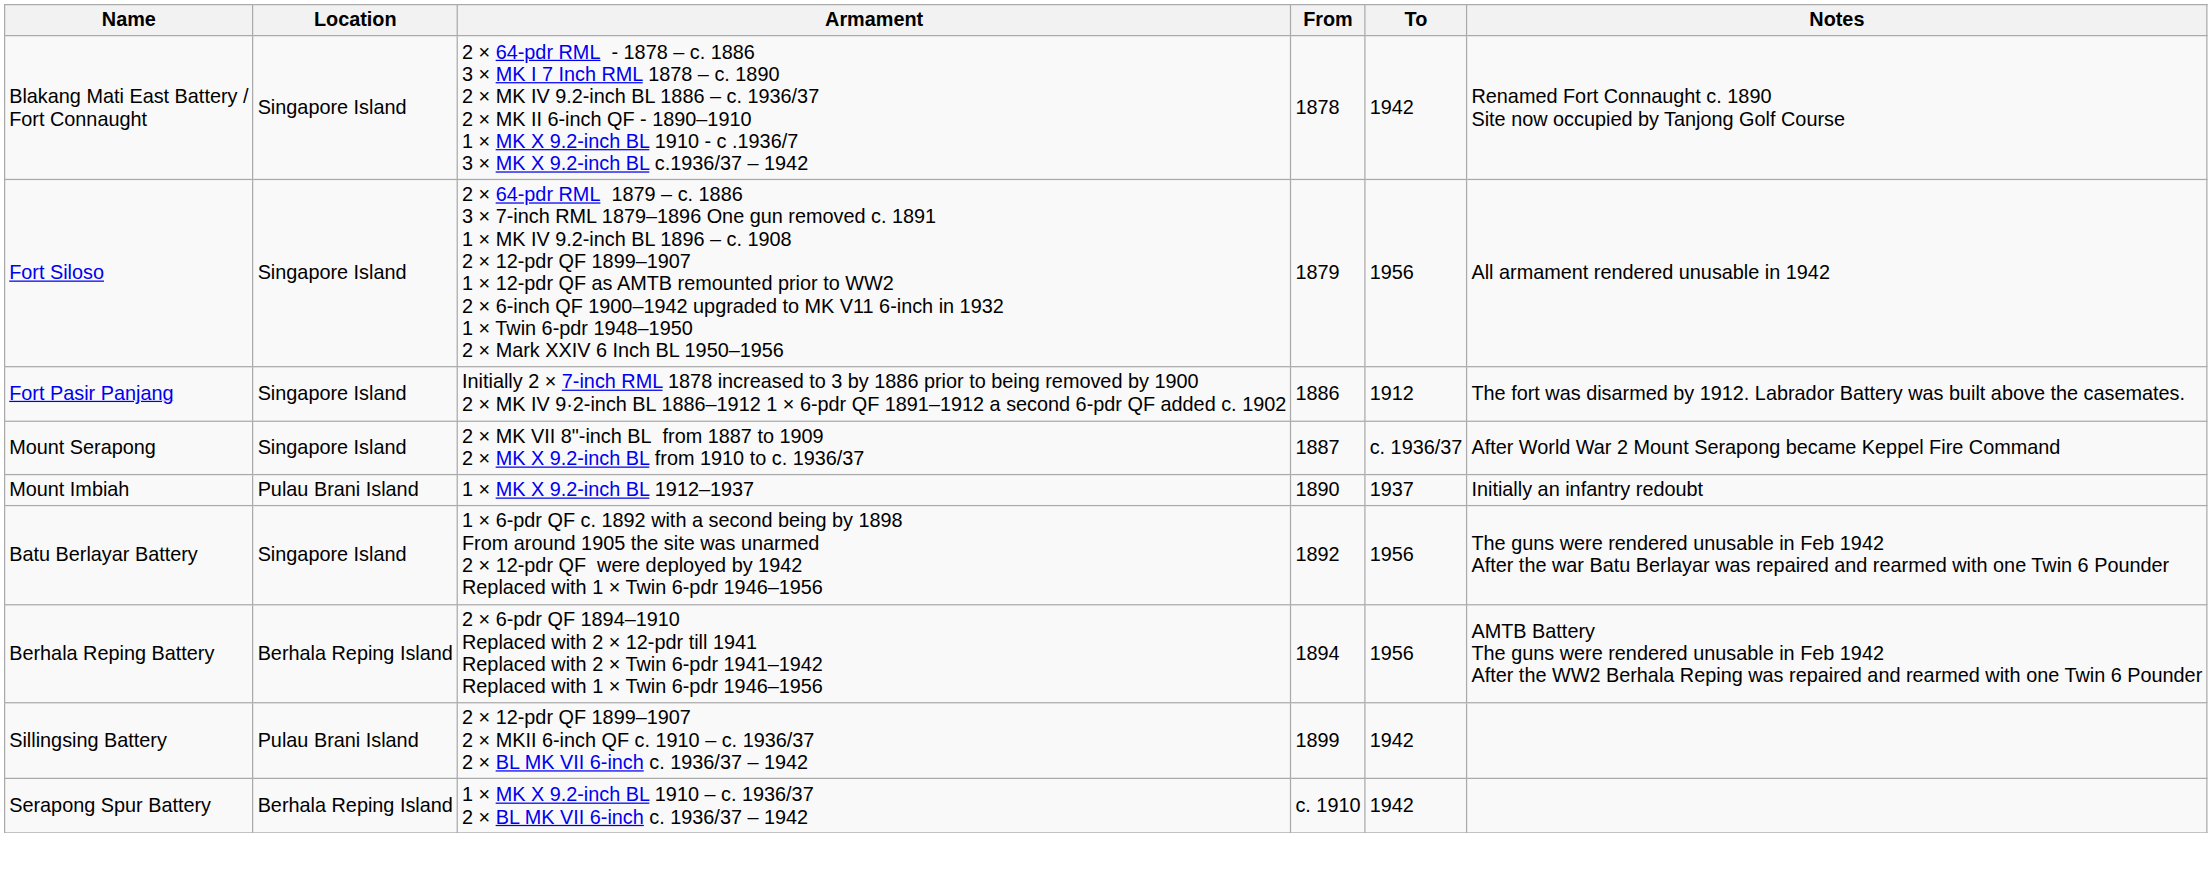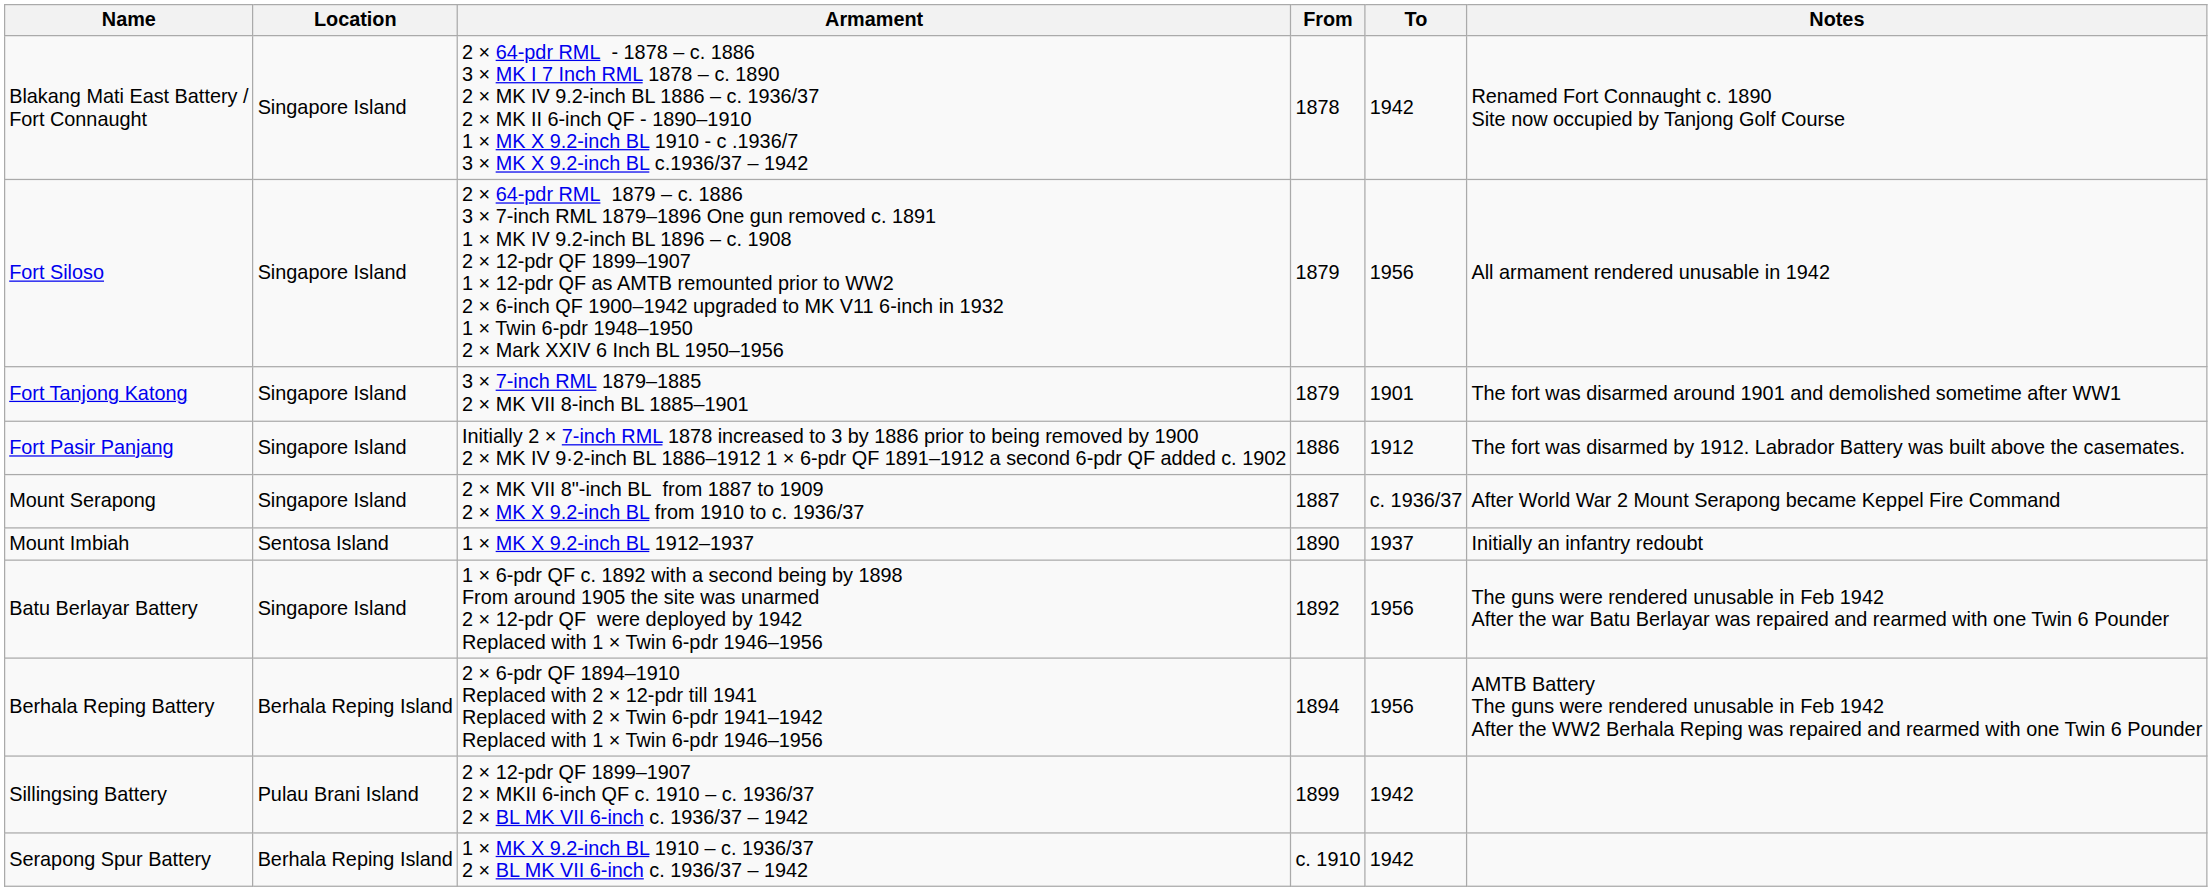+ row: Fort Tanjong Katong | Singapore Island | 3 × 7-inch RML 1879–1885 2 × MK VII 8-inch BL 1885–1901 | 1879 | 1901 | The fort was disarmed around 1901 and demolished sometime after WW1
Mount Imbiah | Location: Pulau Brani Island -> Sentosa Island
